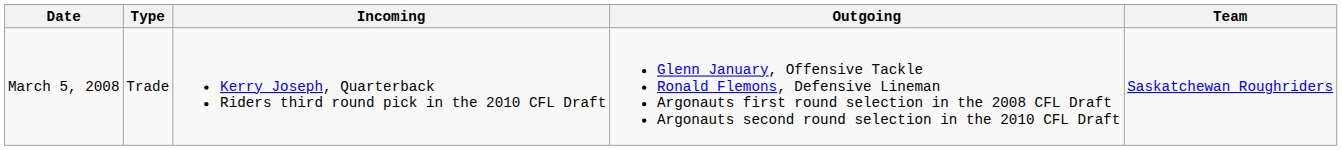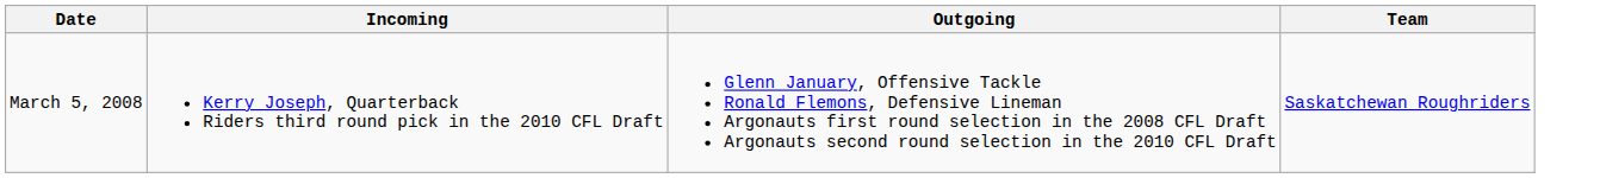- column: Type | Trade
